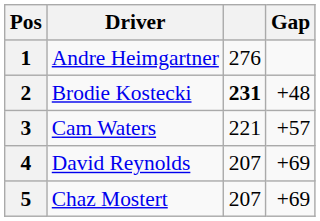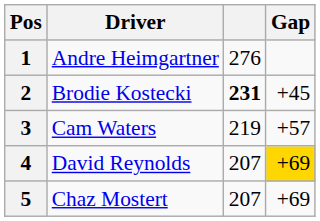2 | Gap: +48 -> +45
3 | column 3: 221 -> 219
4 | Gap: no background -> gold background
